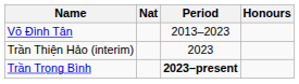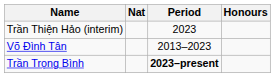rows swapped: Võ Đình Tân <-> Trần Thiện Hảo (interim)
